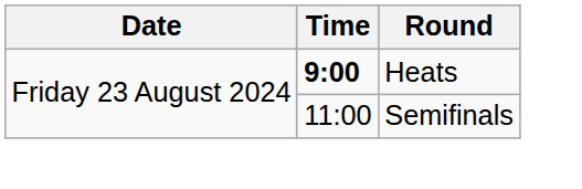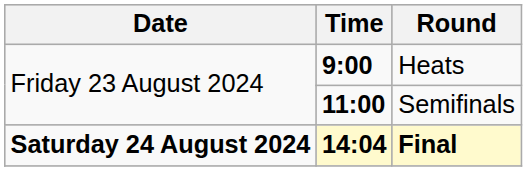Semifinals | Time: normal -> bold
+ row: Saturday 24 August 2024 | 14:04 | Final
